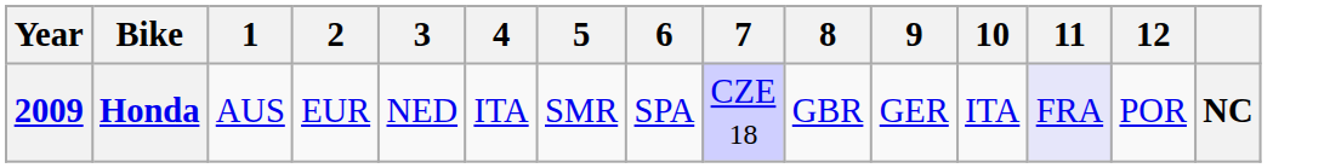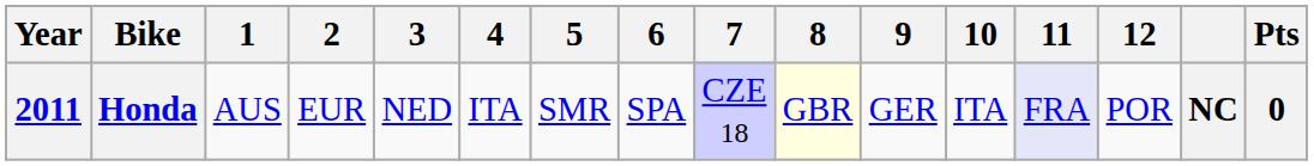+ column: Pts | 0
Honda | Year: 2009 -> 2011
Honda | 8: no background -> lightyellow background
